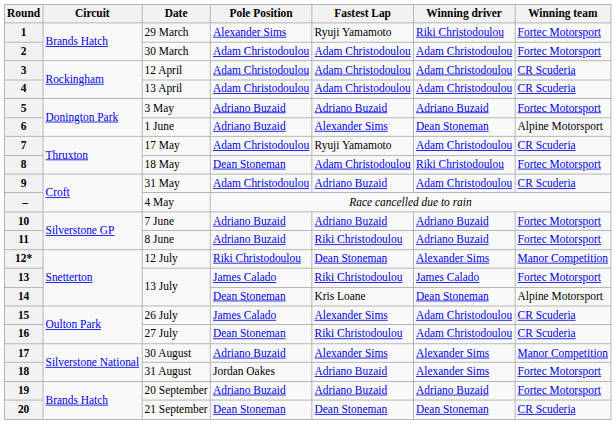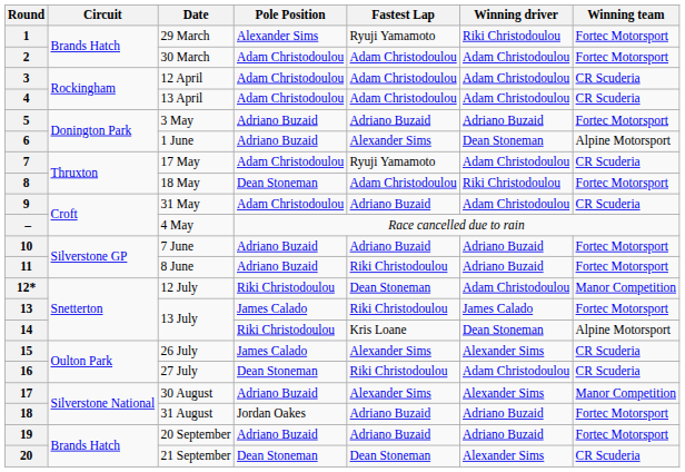12* | Winning driver: Alexander Sims -> Adam Christodoulou
14 | Pole Position: Dean Stoneman -> Riki Christodoulou
15 | Winning driver: Adam Christodoulou -> Alexander Sims
18 | Winning driver: Alexander Sims -> Adriano Buzaid
20 | Winning driver: Dean Stoneman -> Alexander Sims
